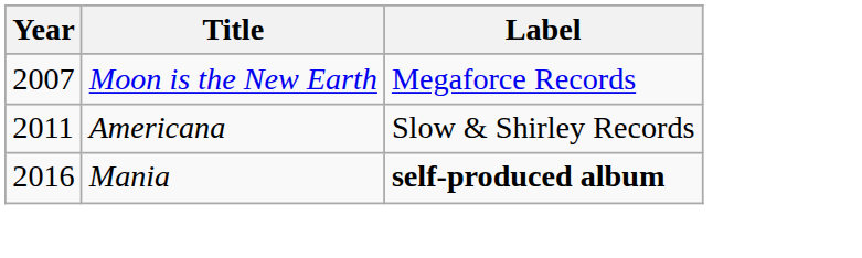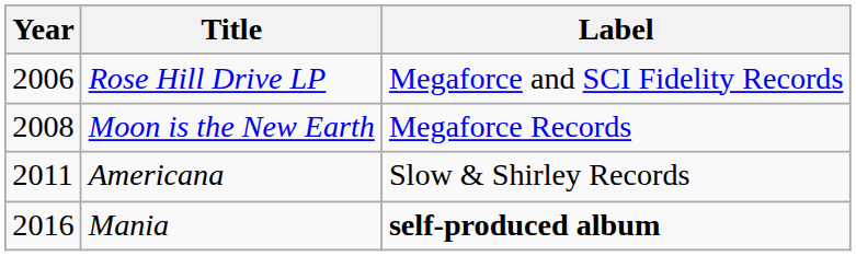+ row: 2006 | Rose Hill Drive LP | Megaforce and SCI Fidelity Records
Moon is the New Earth | Year: 2007 -> 2008
